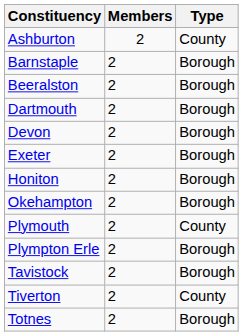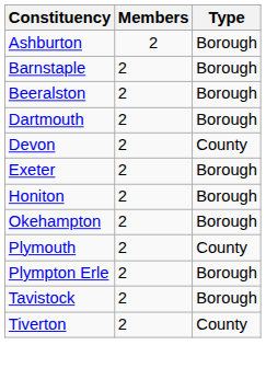Ashburton | Type: County -> Borough
Devon | Type: Borough -> County
- row: Totnes | 2 | Borough
